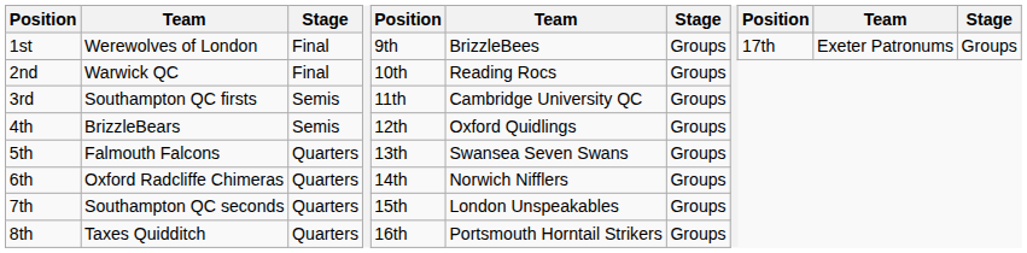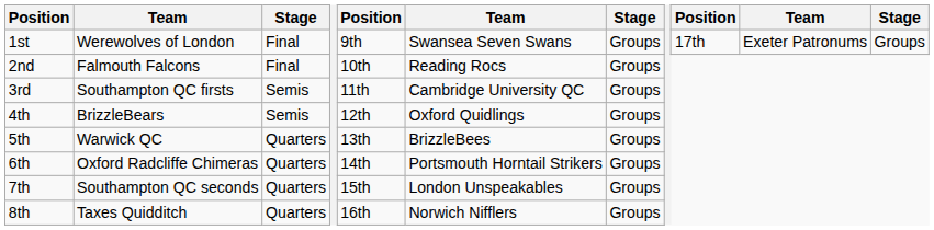1st | column 6: BrizzleBees -> Swansea Seven Swans
2nd | column 2: Warwick QC -> Falmouth Falcons
5th | column 2: Falmouth Falcons -> Warwick QC
5th | column 6: Swansea Seven Swans -> BrizzleBees
6th | column 6: Norwich Nifflers -> Portsmouth Horntail Strikers
8th | column 6: Portsmouth Horntail Strikers -> Norwich Nifflers
